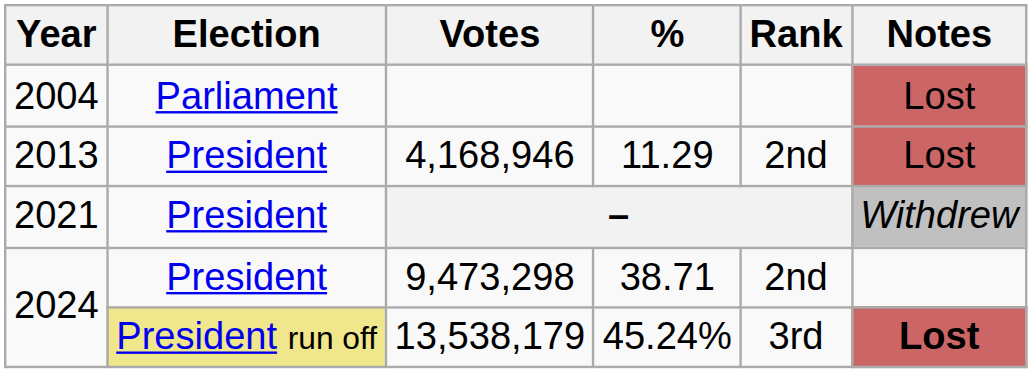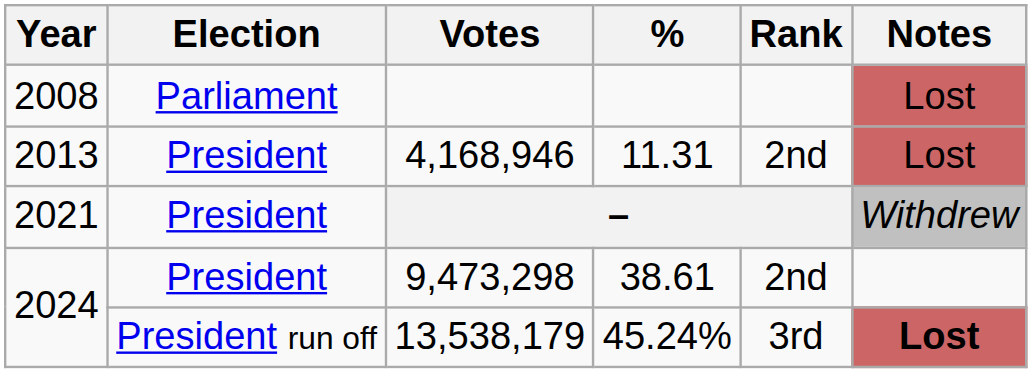- row: 2004 | Parliament | Lost
+ row: 2008 | Parliament | Lost
2013 | %: 11.29 -> 11.31
2024 / 9,473,298 | %: 38.71 -> 38.61
2024 / 13,538,179 | Election: khaki background -> no background
